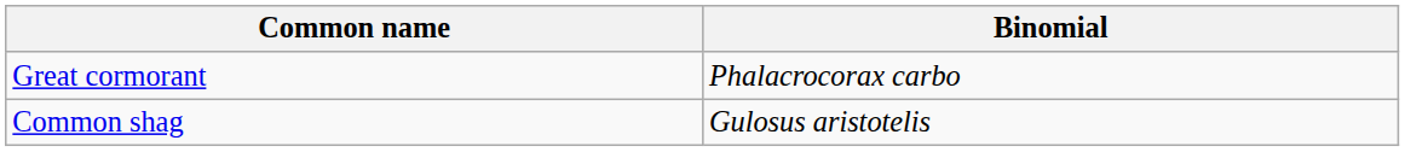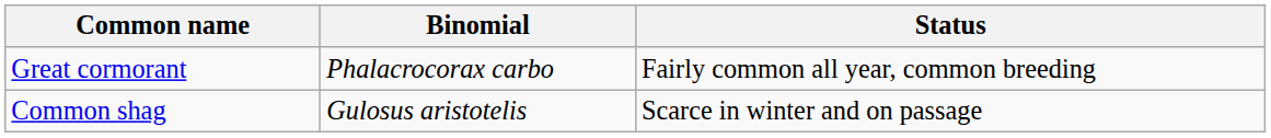+ column: Status | Fairly common all year, common breeding | Scarce in winter and on passage
